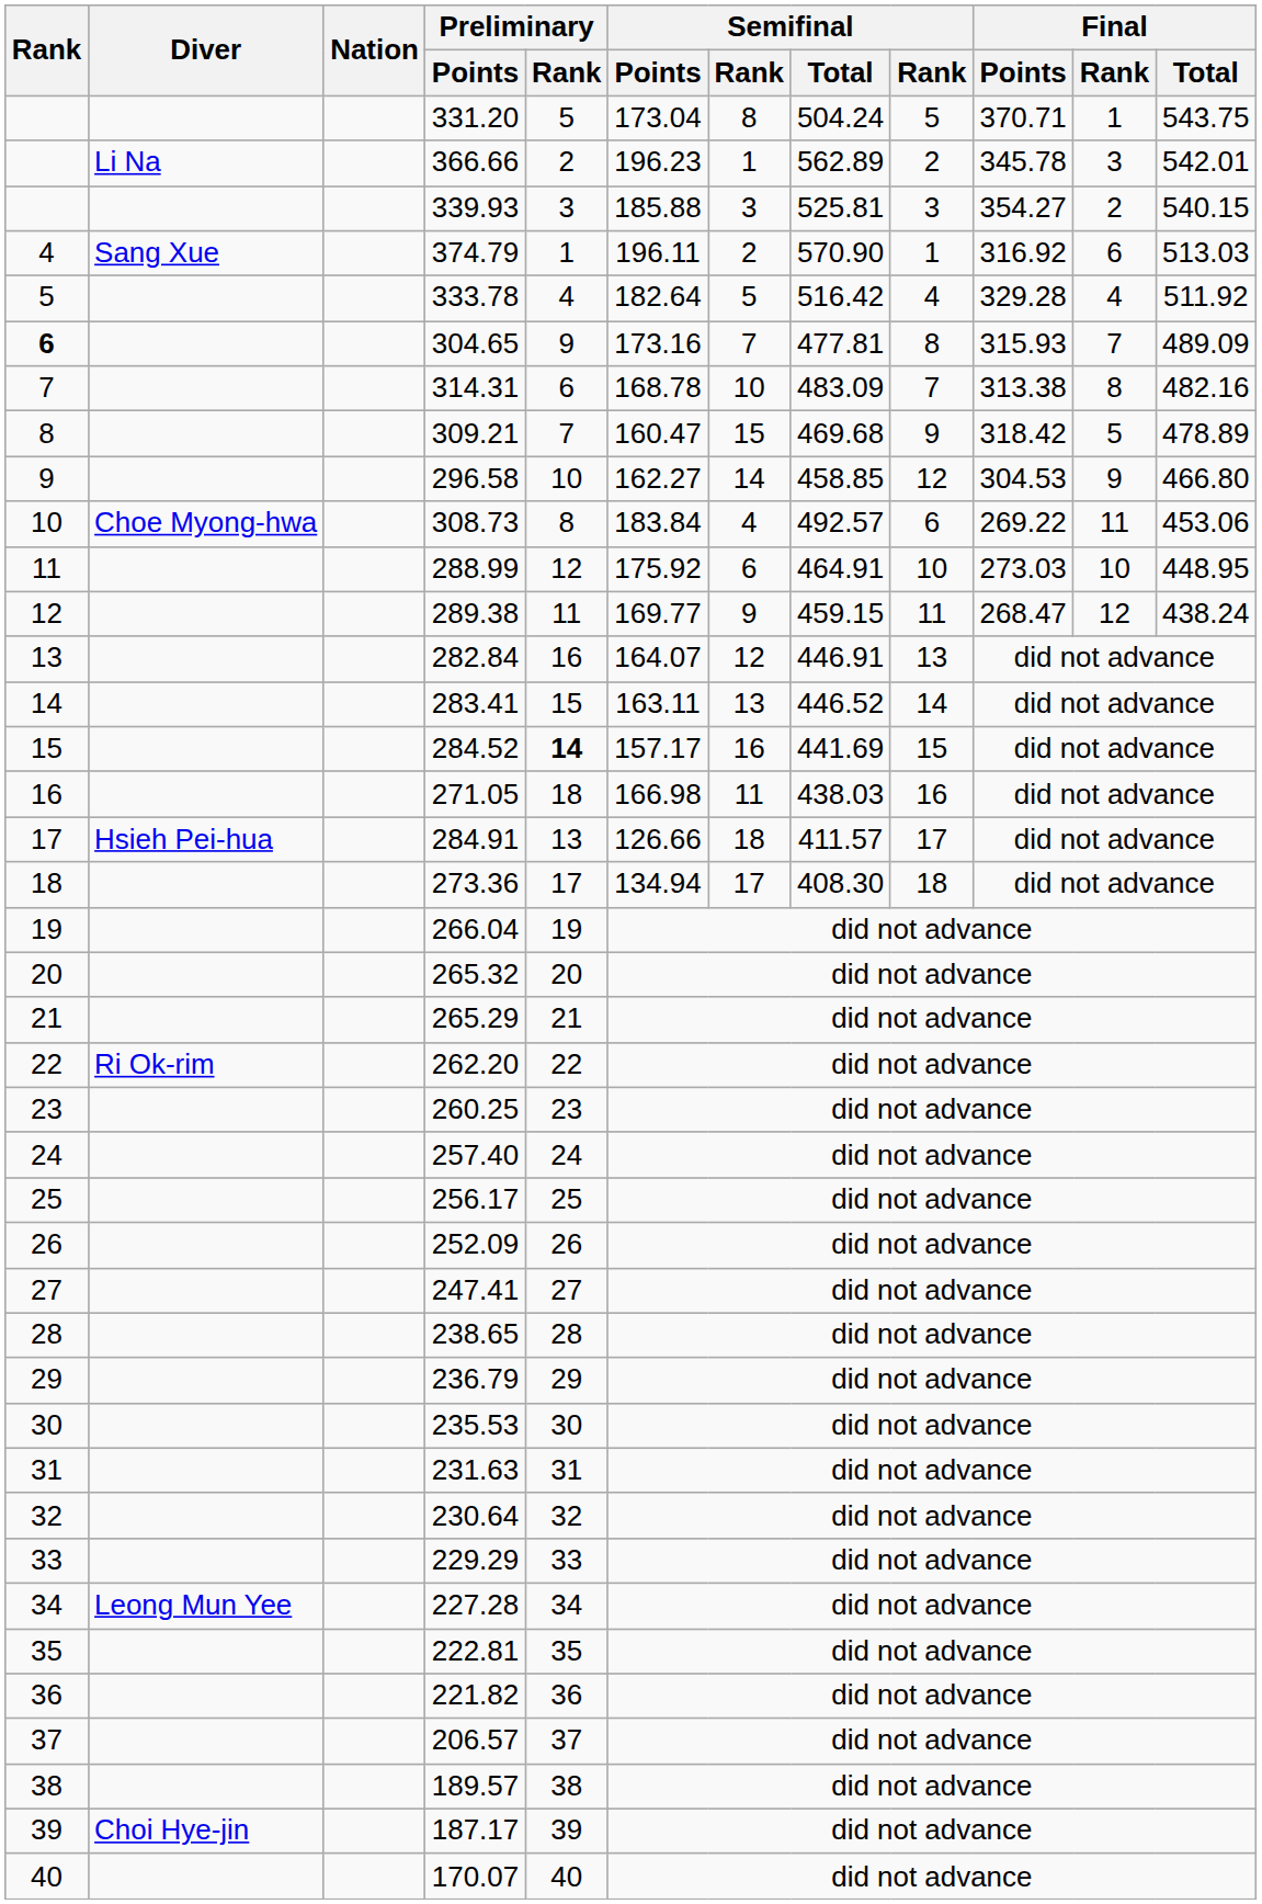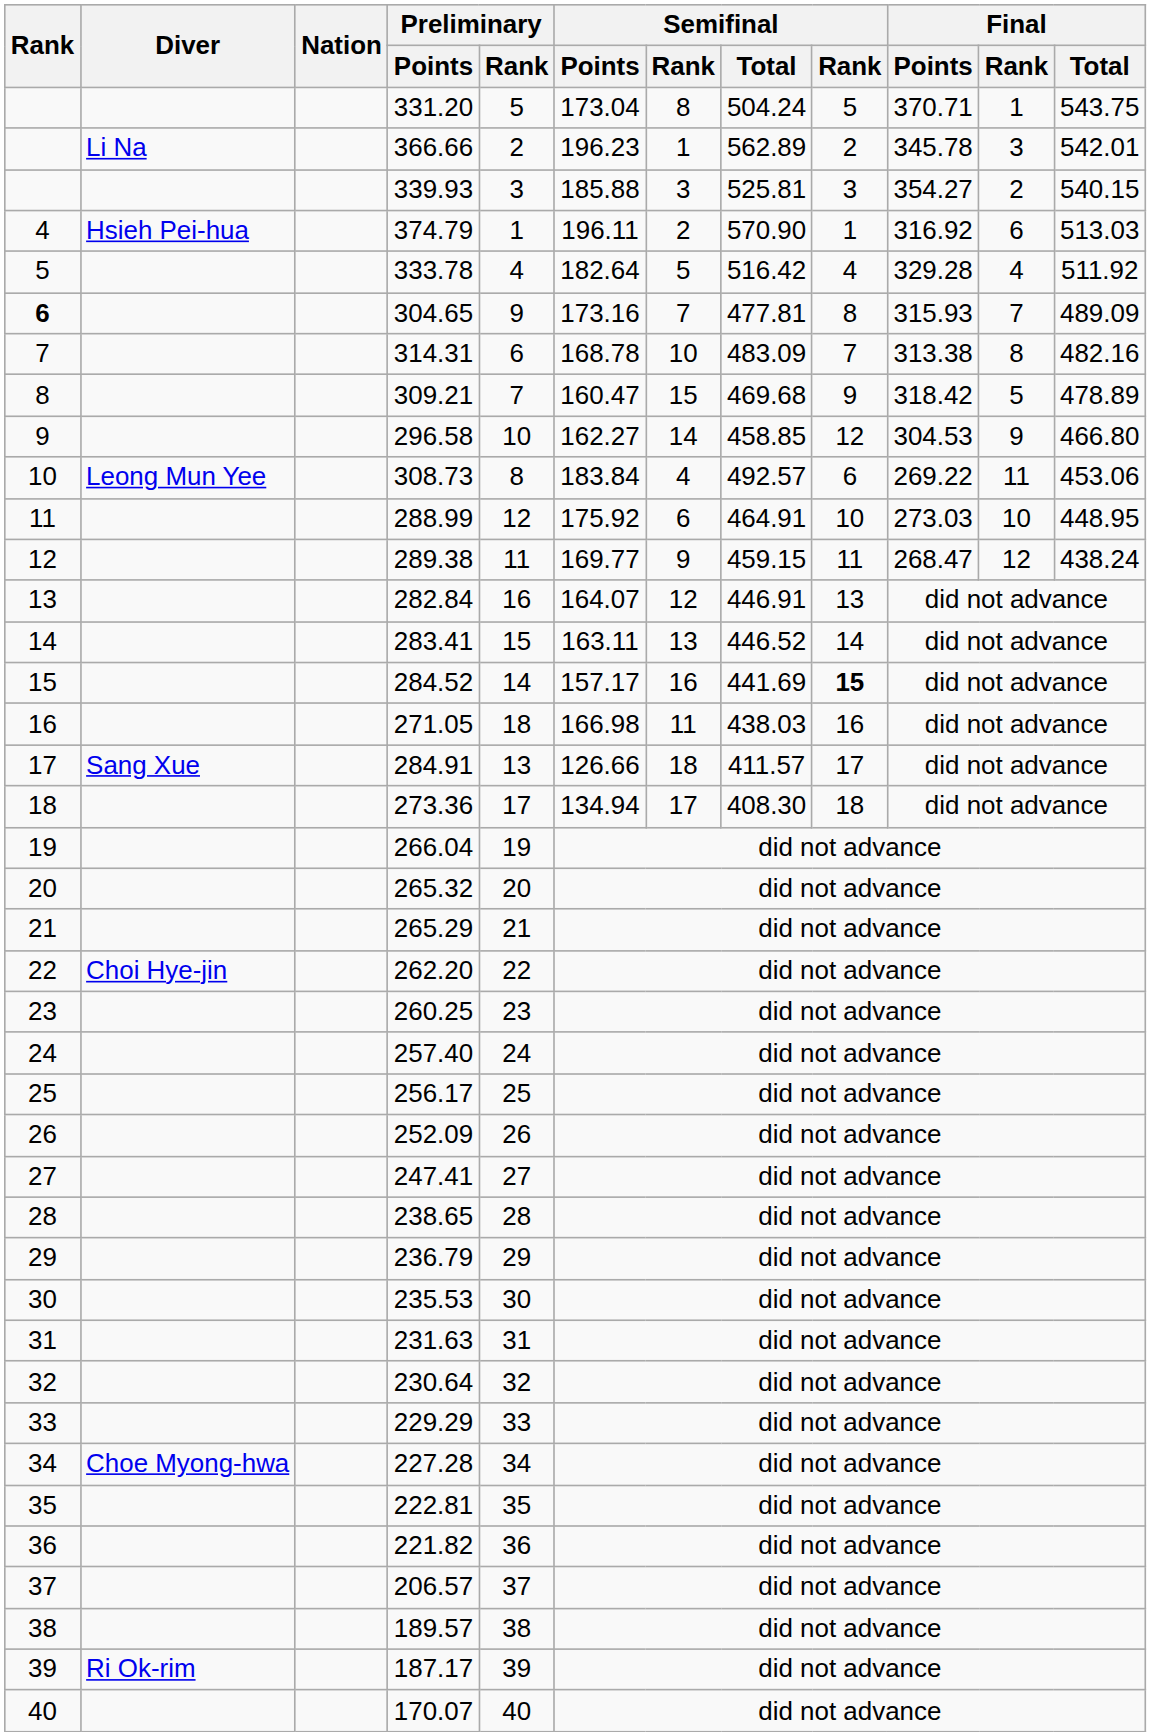374.79 | Diver: Sang Xue -> Hsieh Pei-hua
308.73 | Diver: Choe Myong-hwa -> Leong Mun Yee
284.52 | Preliminary / Rank: bold -> normal
284.52 | column 9: normal -> bold
284.91 | Diver: Hsieh Pei-hua -> Sang Xue
262.20 | Diver: Ri Ok-rim -> Choi Hye-jin
227.28 | Diver: Leong Mun Yee -> Choe Myong-hwa
187.17 | Diver: Choi Hye-jin -> Ri Ok-rim
